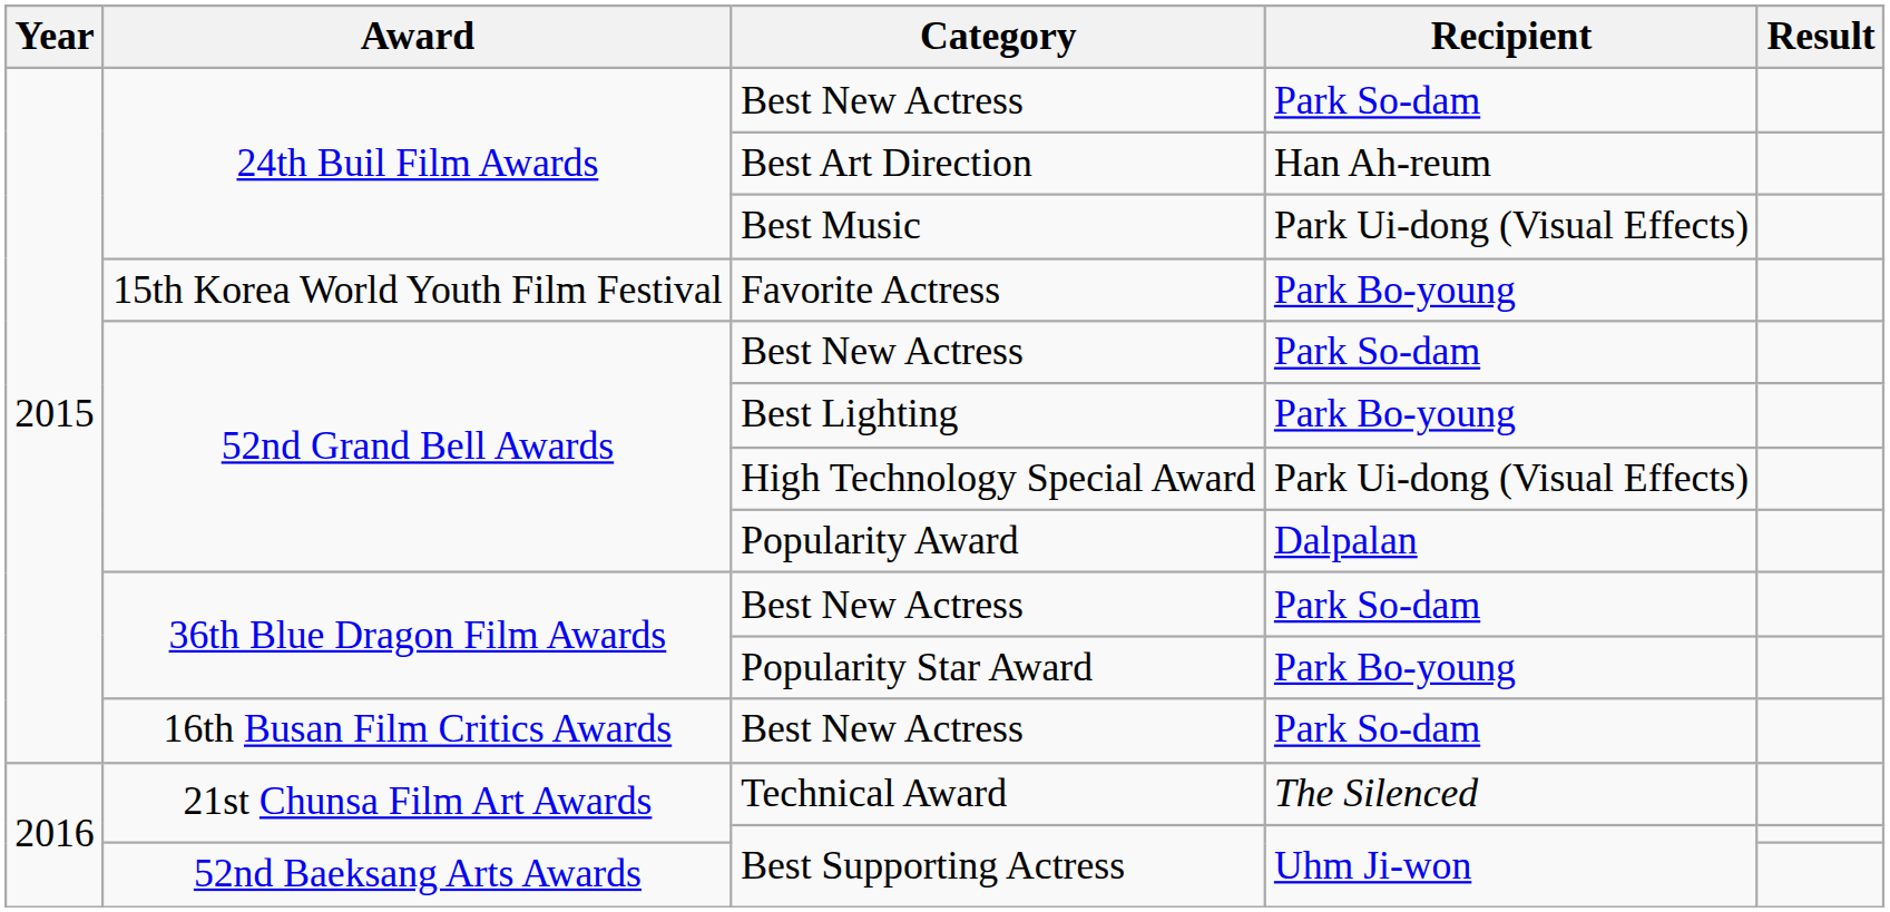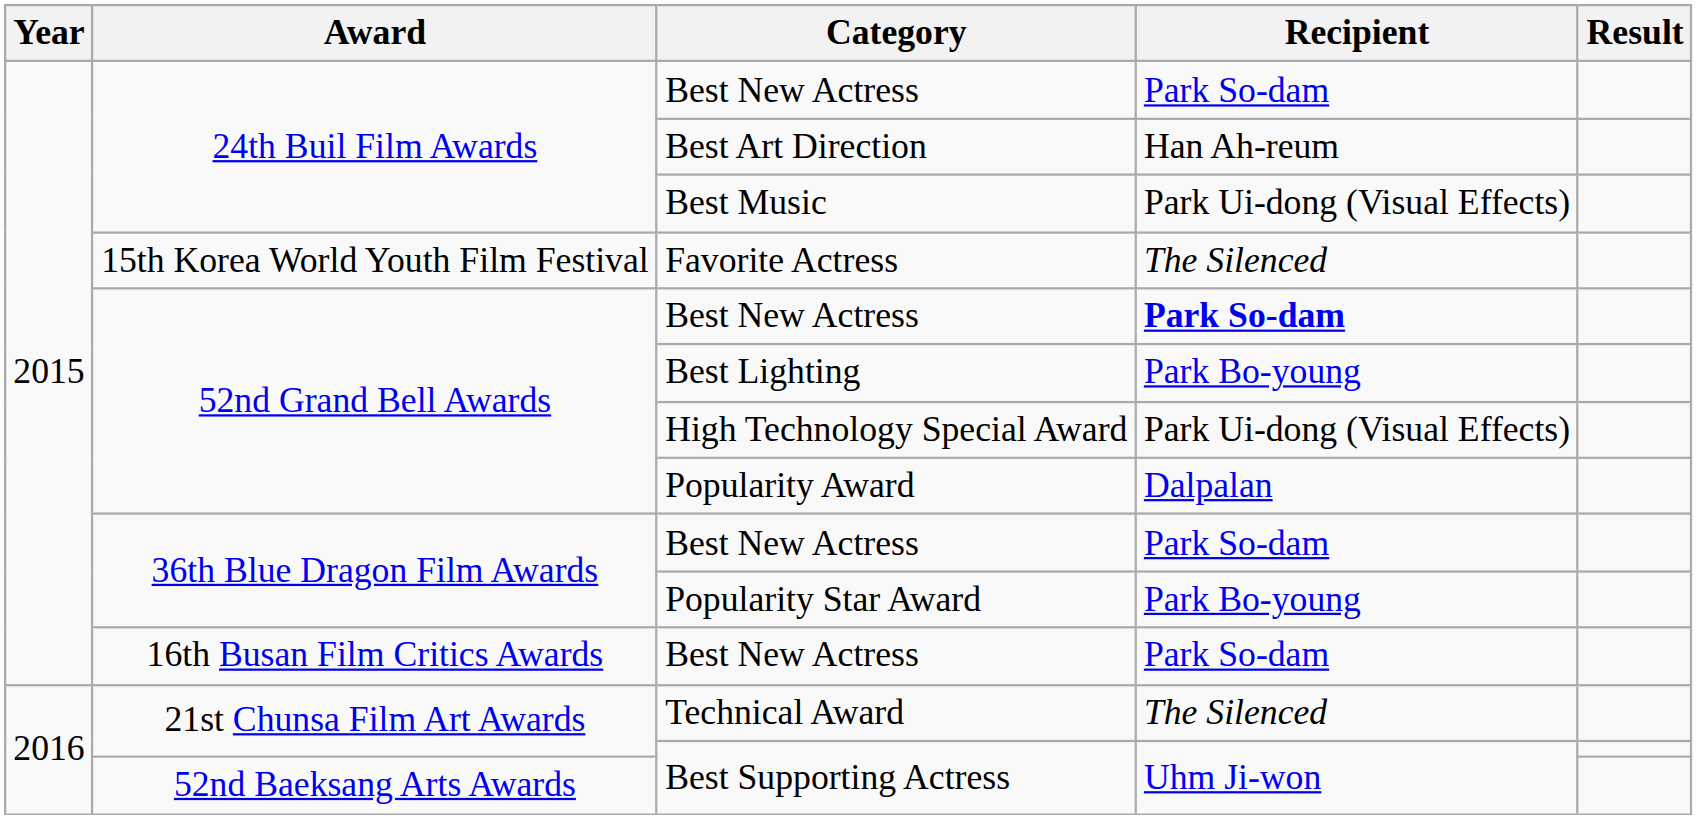Favorite Actress | Recipient: Park Bo-young -> The Silenced
52nd Grand Bell Awards / Best New Actress | Recipient: normal -> bold
